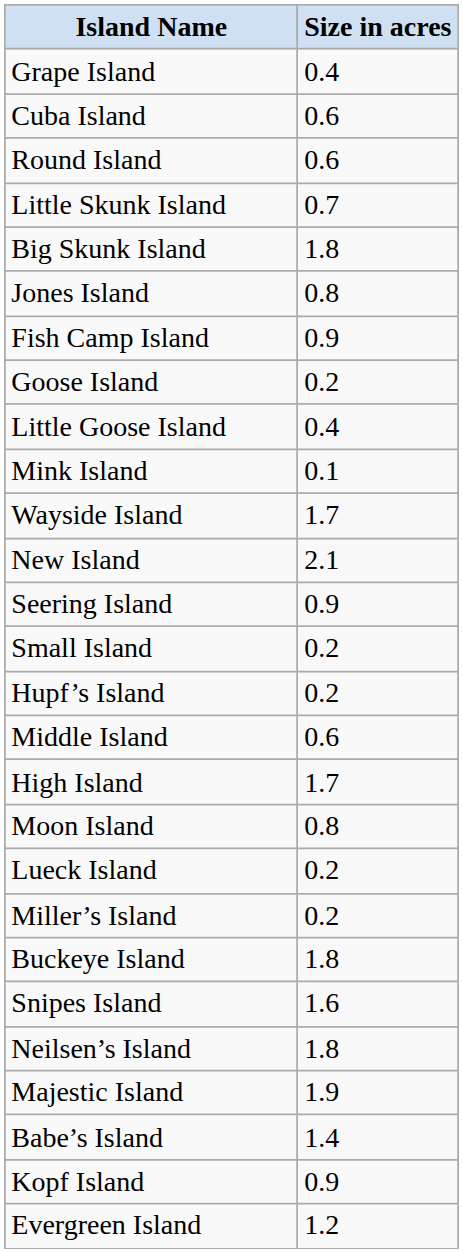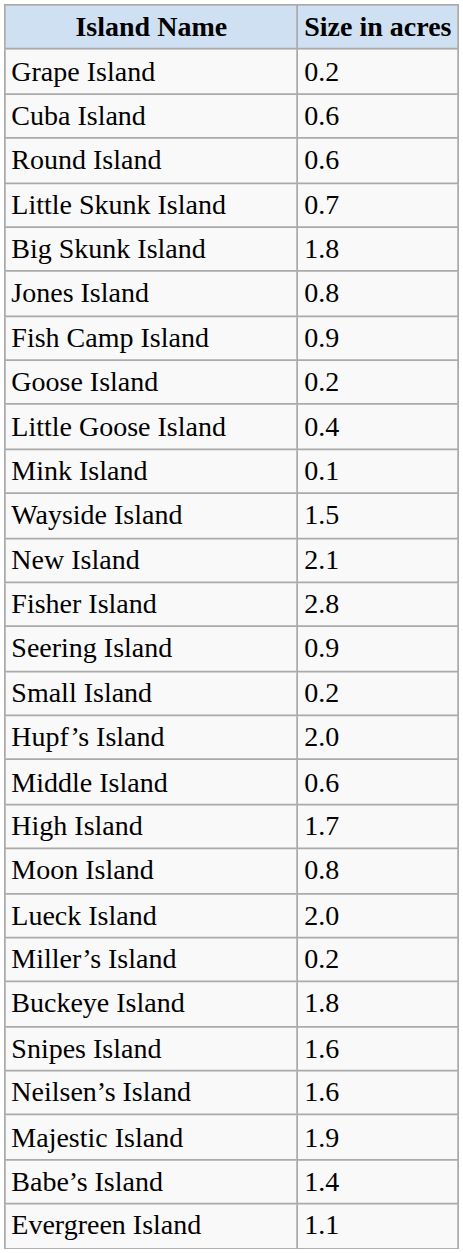Grape Island | Size in acres: 0.4 -> 0.2
Wayside Island | Size in acres: 1.7 -> 1.5
+ row: Fisher Island | 2.8
Hupf’s Island | Size in acres: 0.2 -> 2.0
Lueck Island | Size in acres: 0.2 -> 2.0
Neilsen’s Island | Size in acres: 1.8 -> 1.6
- row: Kopf Island | 0.9
Evergreen Island | Size in acres: 1.2 -> 1.1
